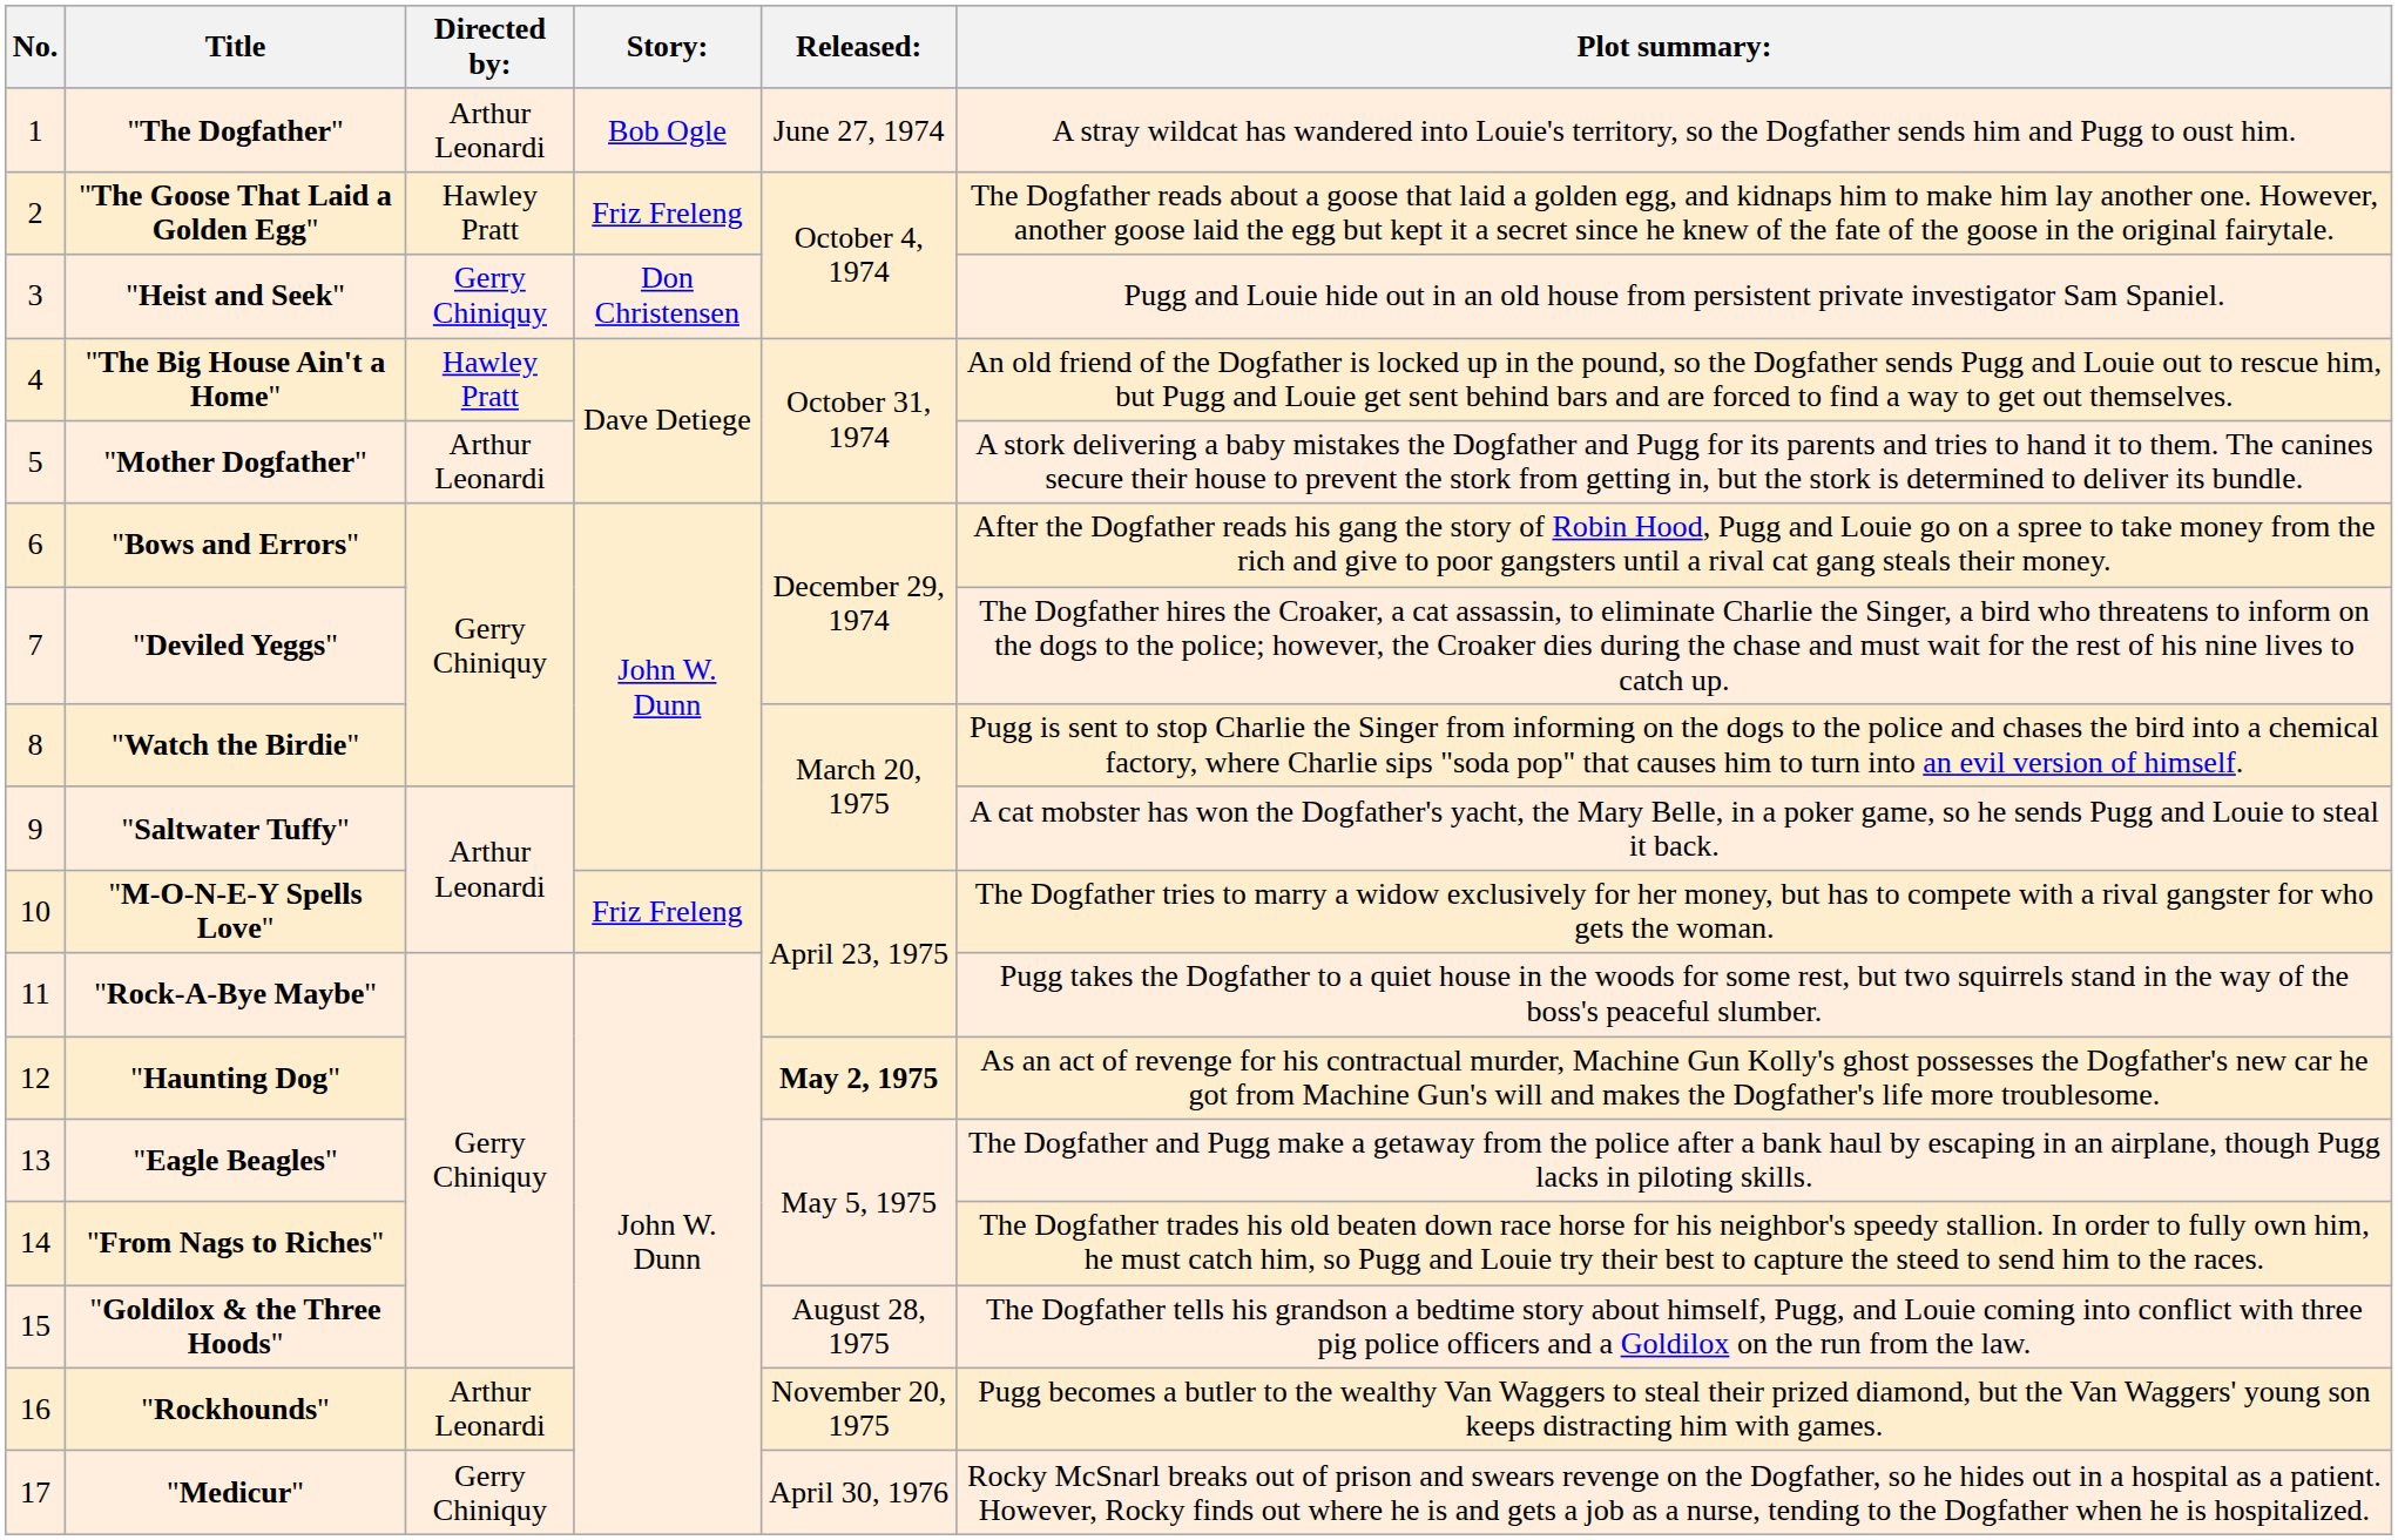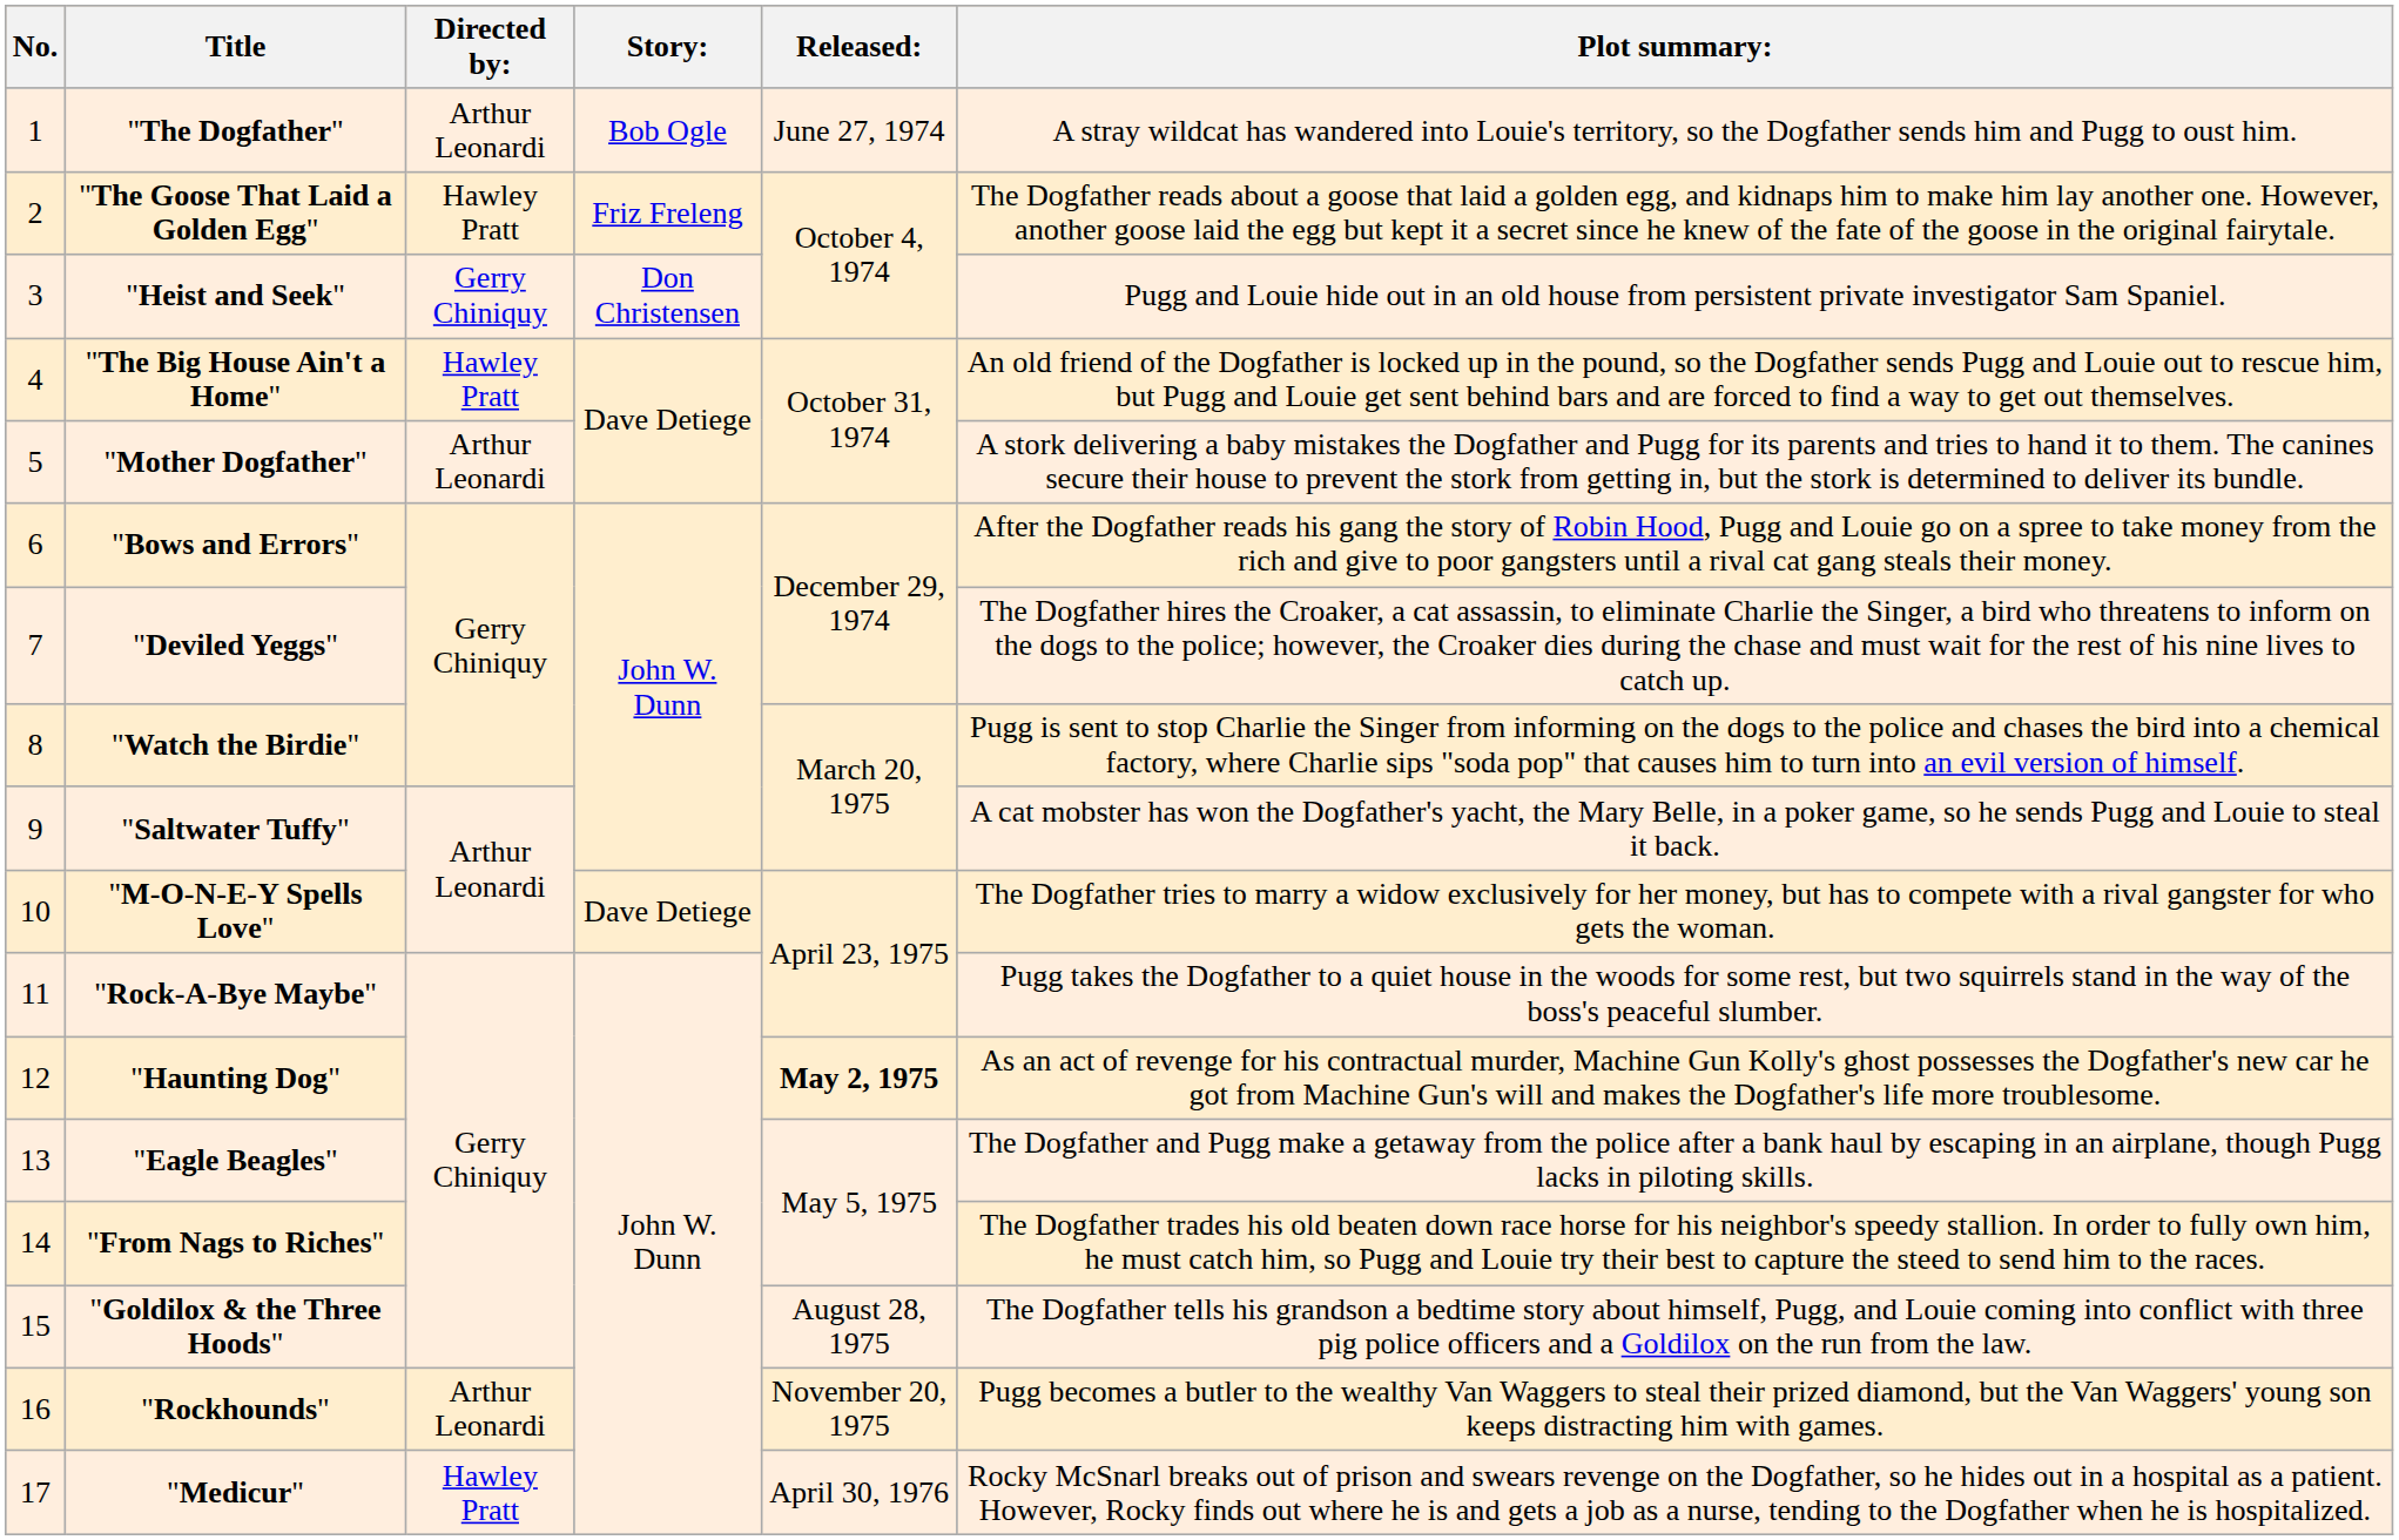"M-O-N-E-Y Spells Love" | Story:: Friz Freleng -> Dave Detiege
"Medicur" | Directed by:: Gerry Chiniquy -> Hawley Pratt
